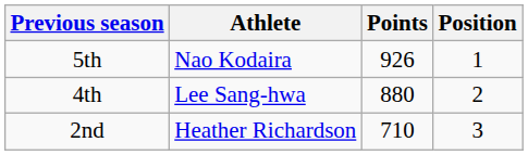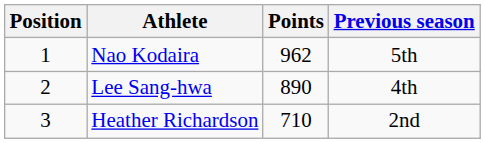columns swapped: Position <-> Previous season
Nao Kodaira | Points: 926 -> 962
Lee Sang-hwa | Points: 880 -> 890
